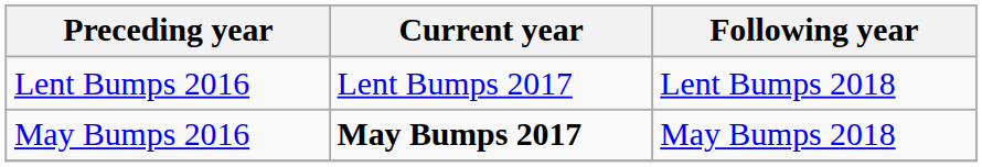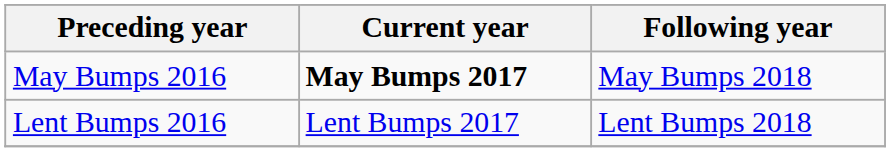rows swapped: May Bumps 2016 <-> Lent Bumps 2016
